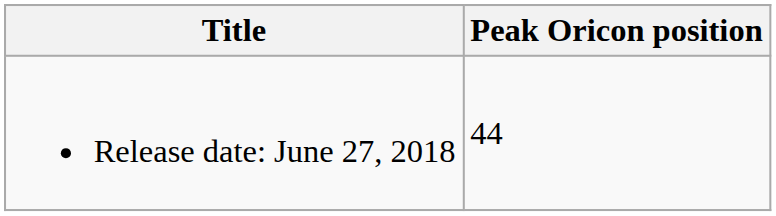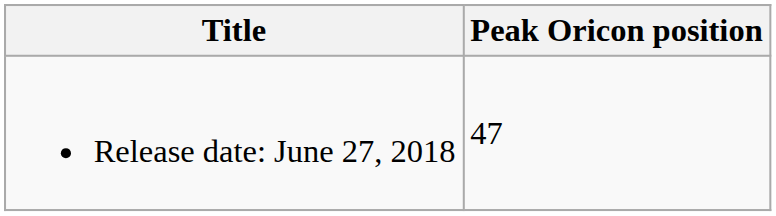Release date: June 27, 2018 | Peak Oricon position: 44 -> 47
